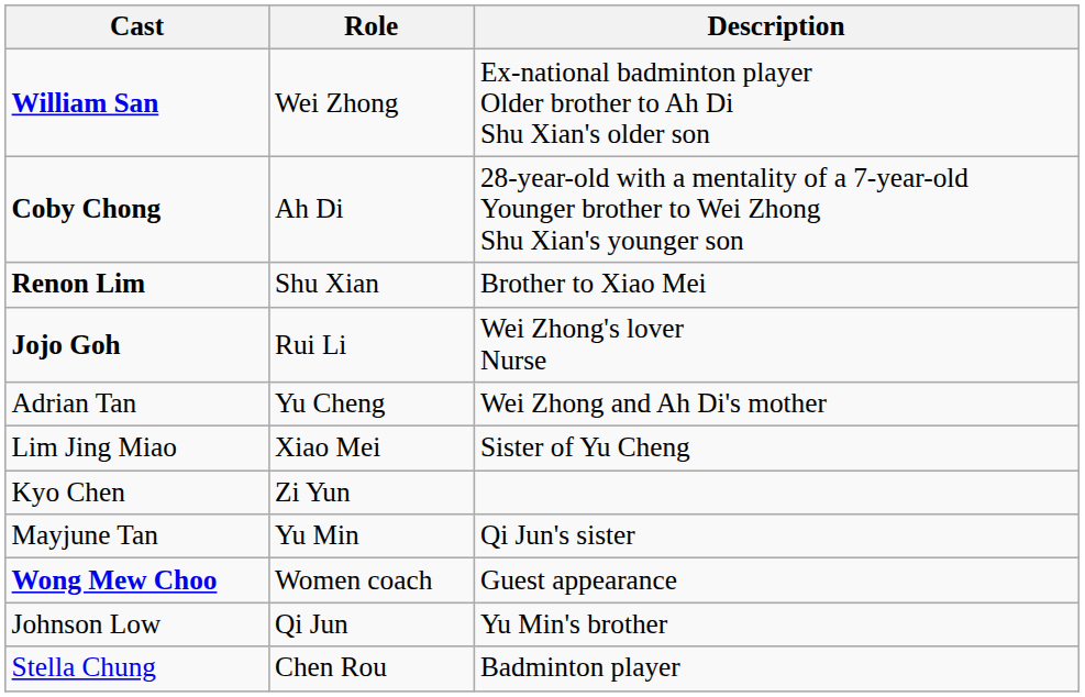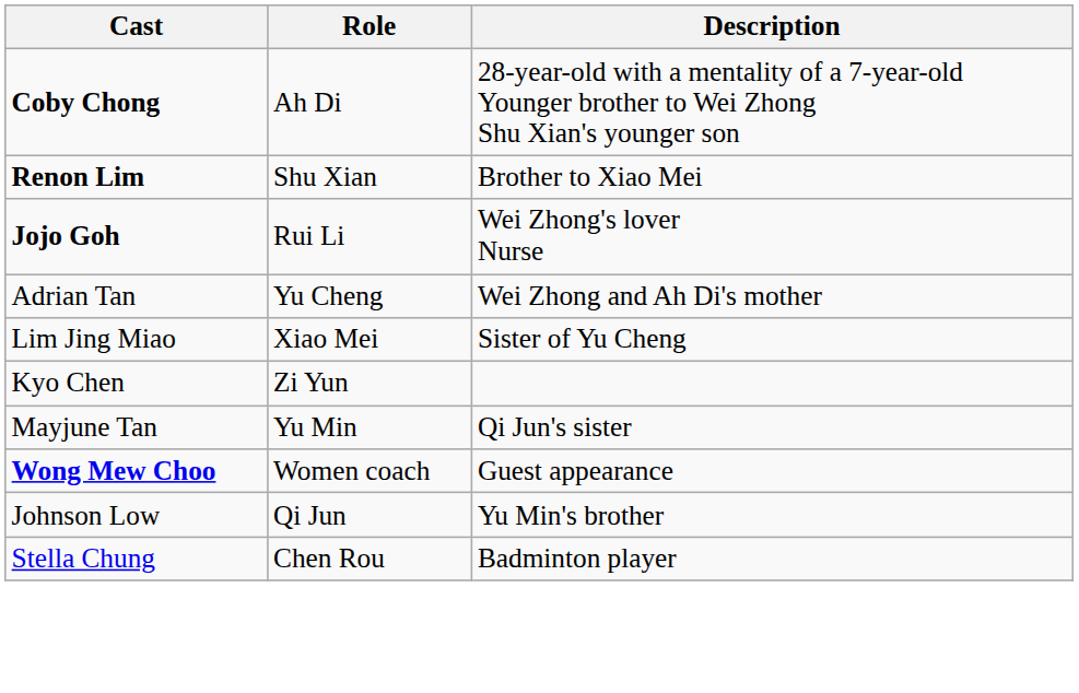- row: William San | Wei Zhong | Ex-national badminton player Older brother to Ah Di Shu Xian's older son
